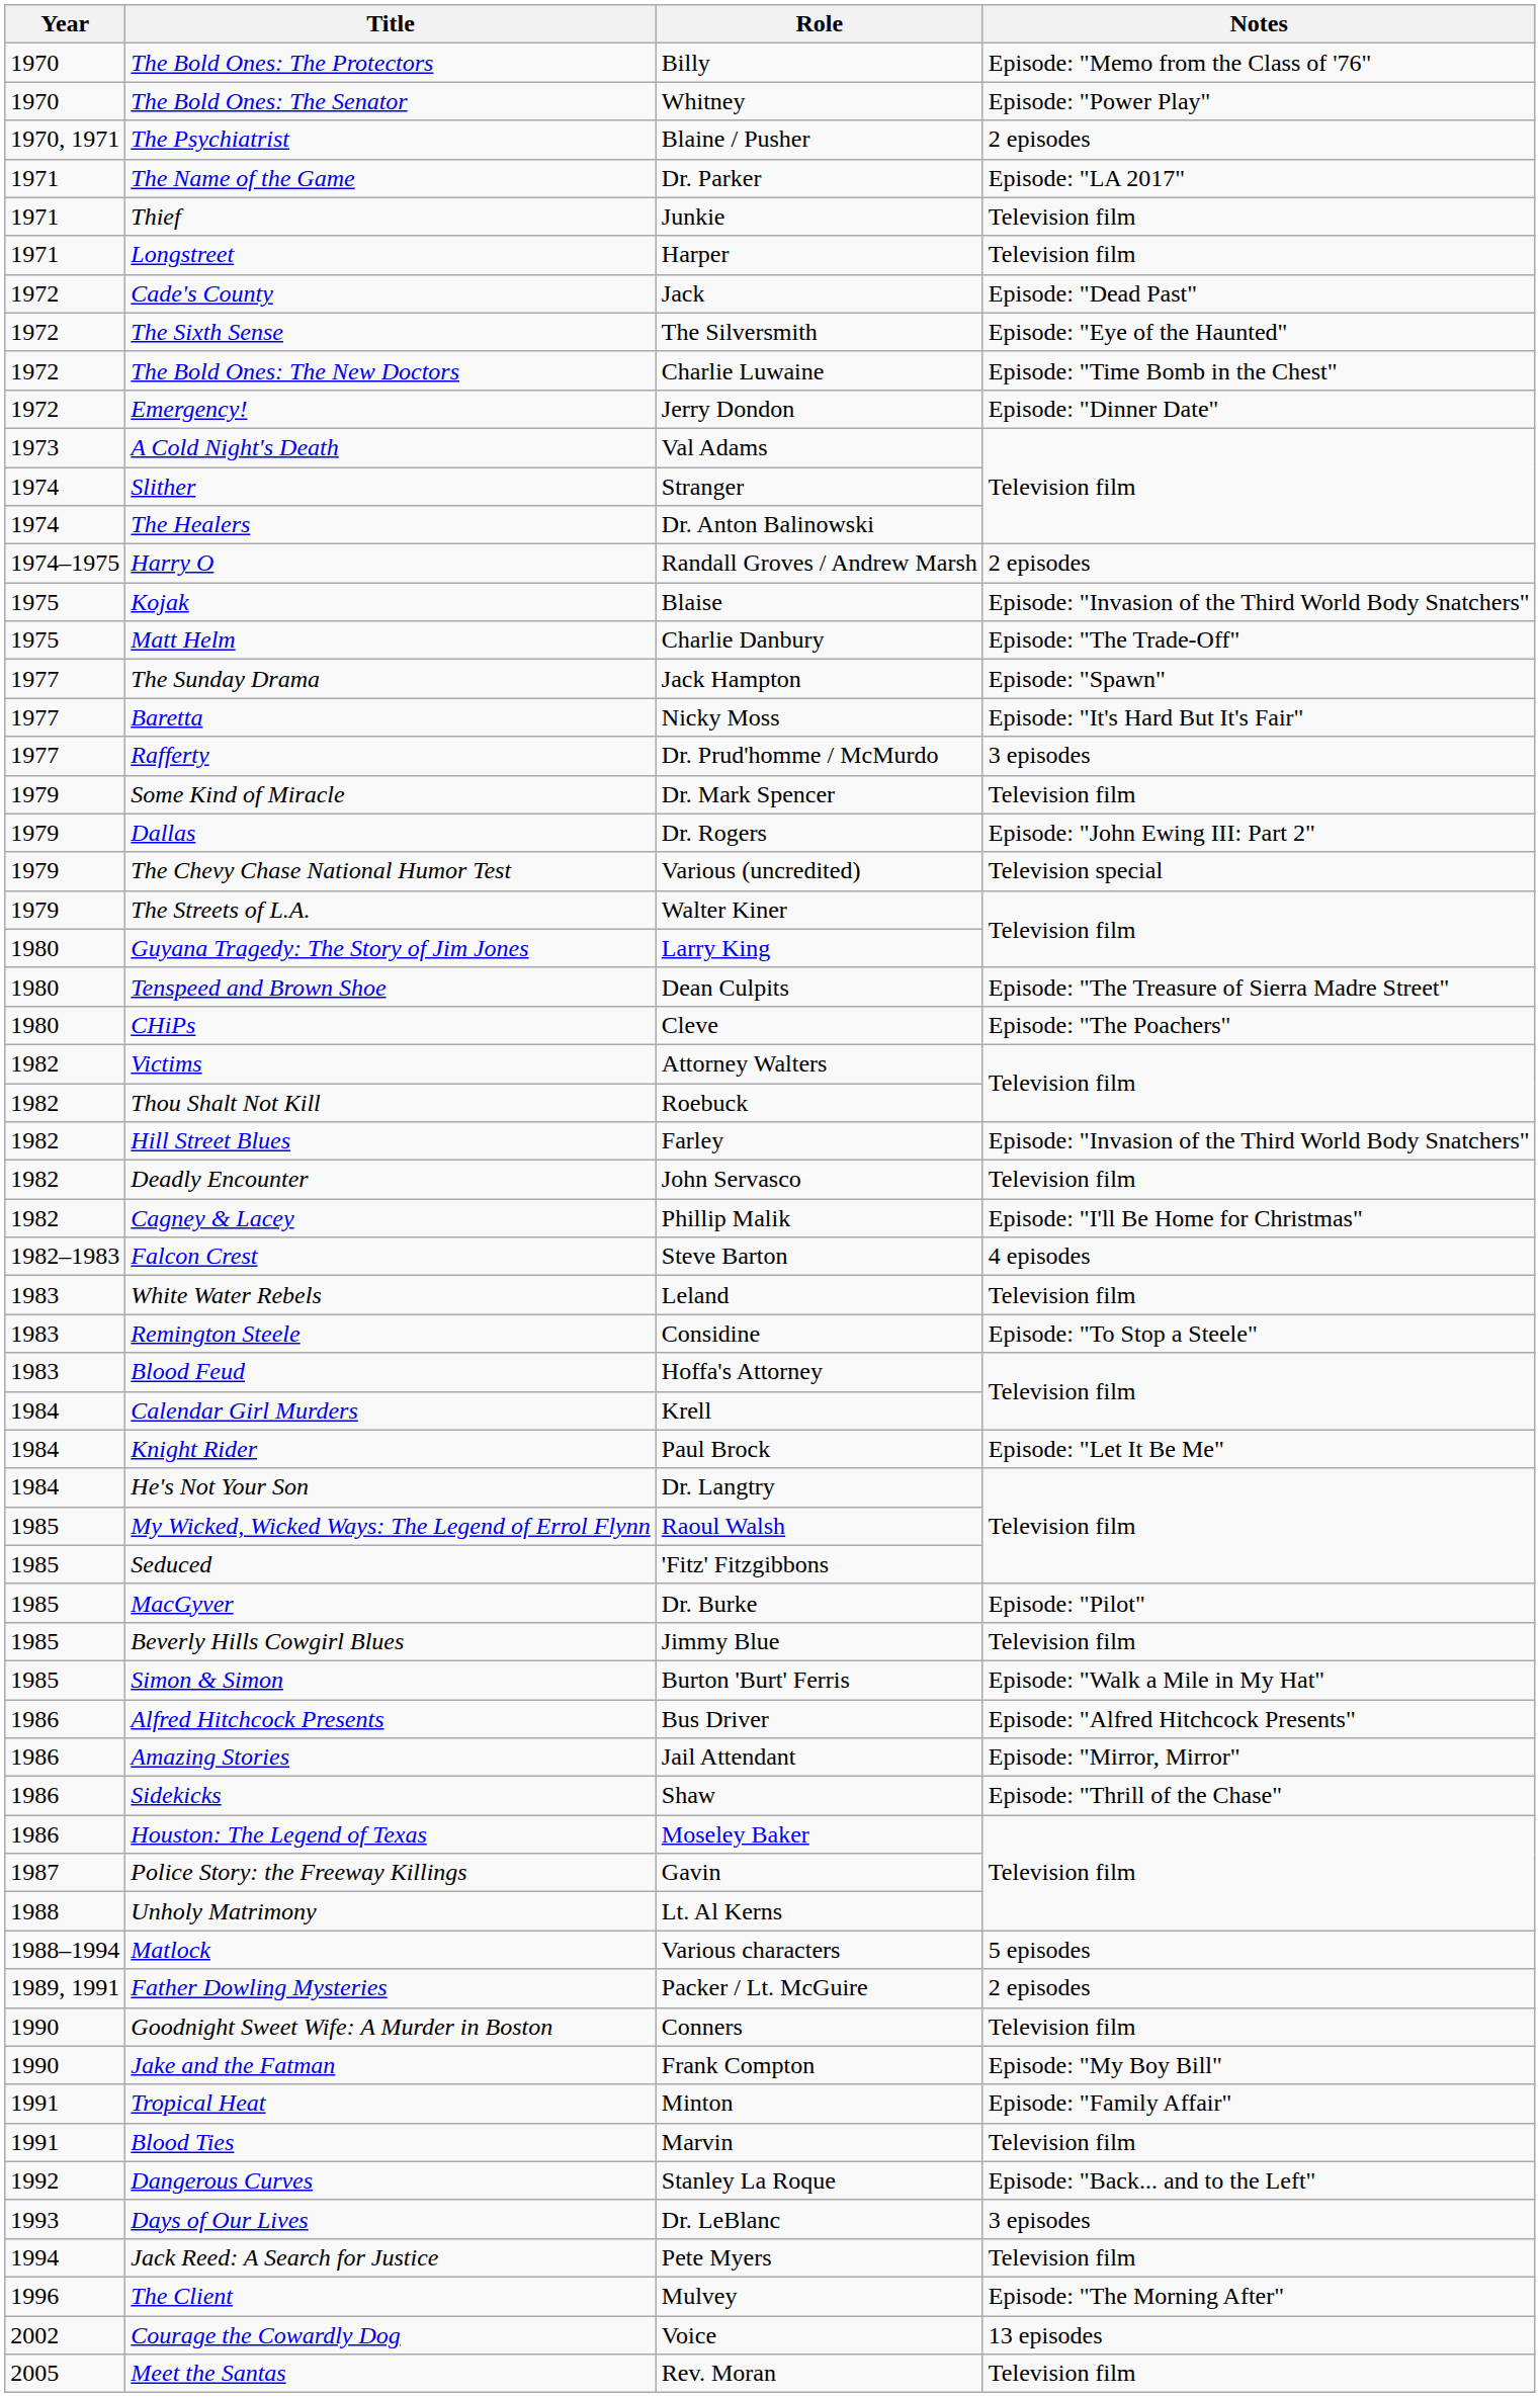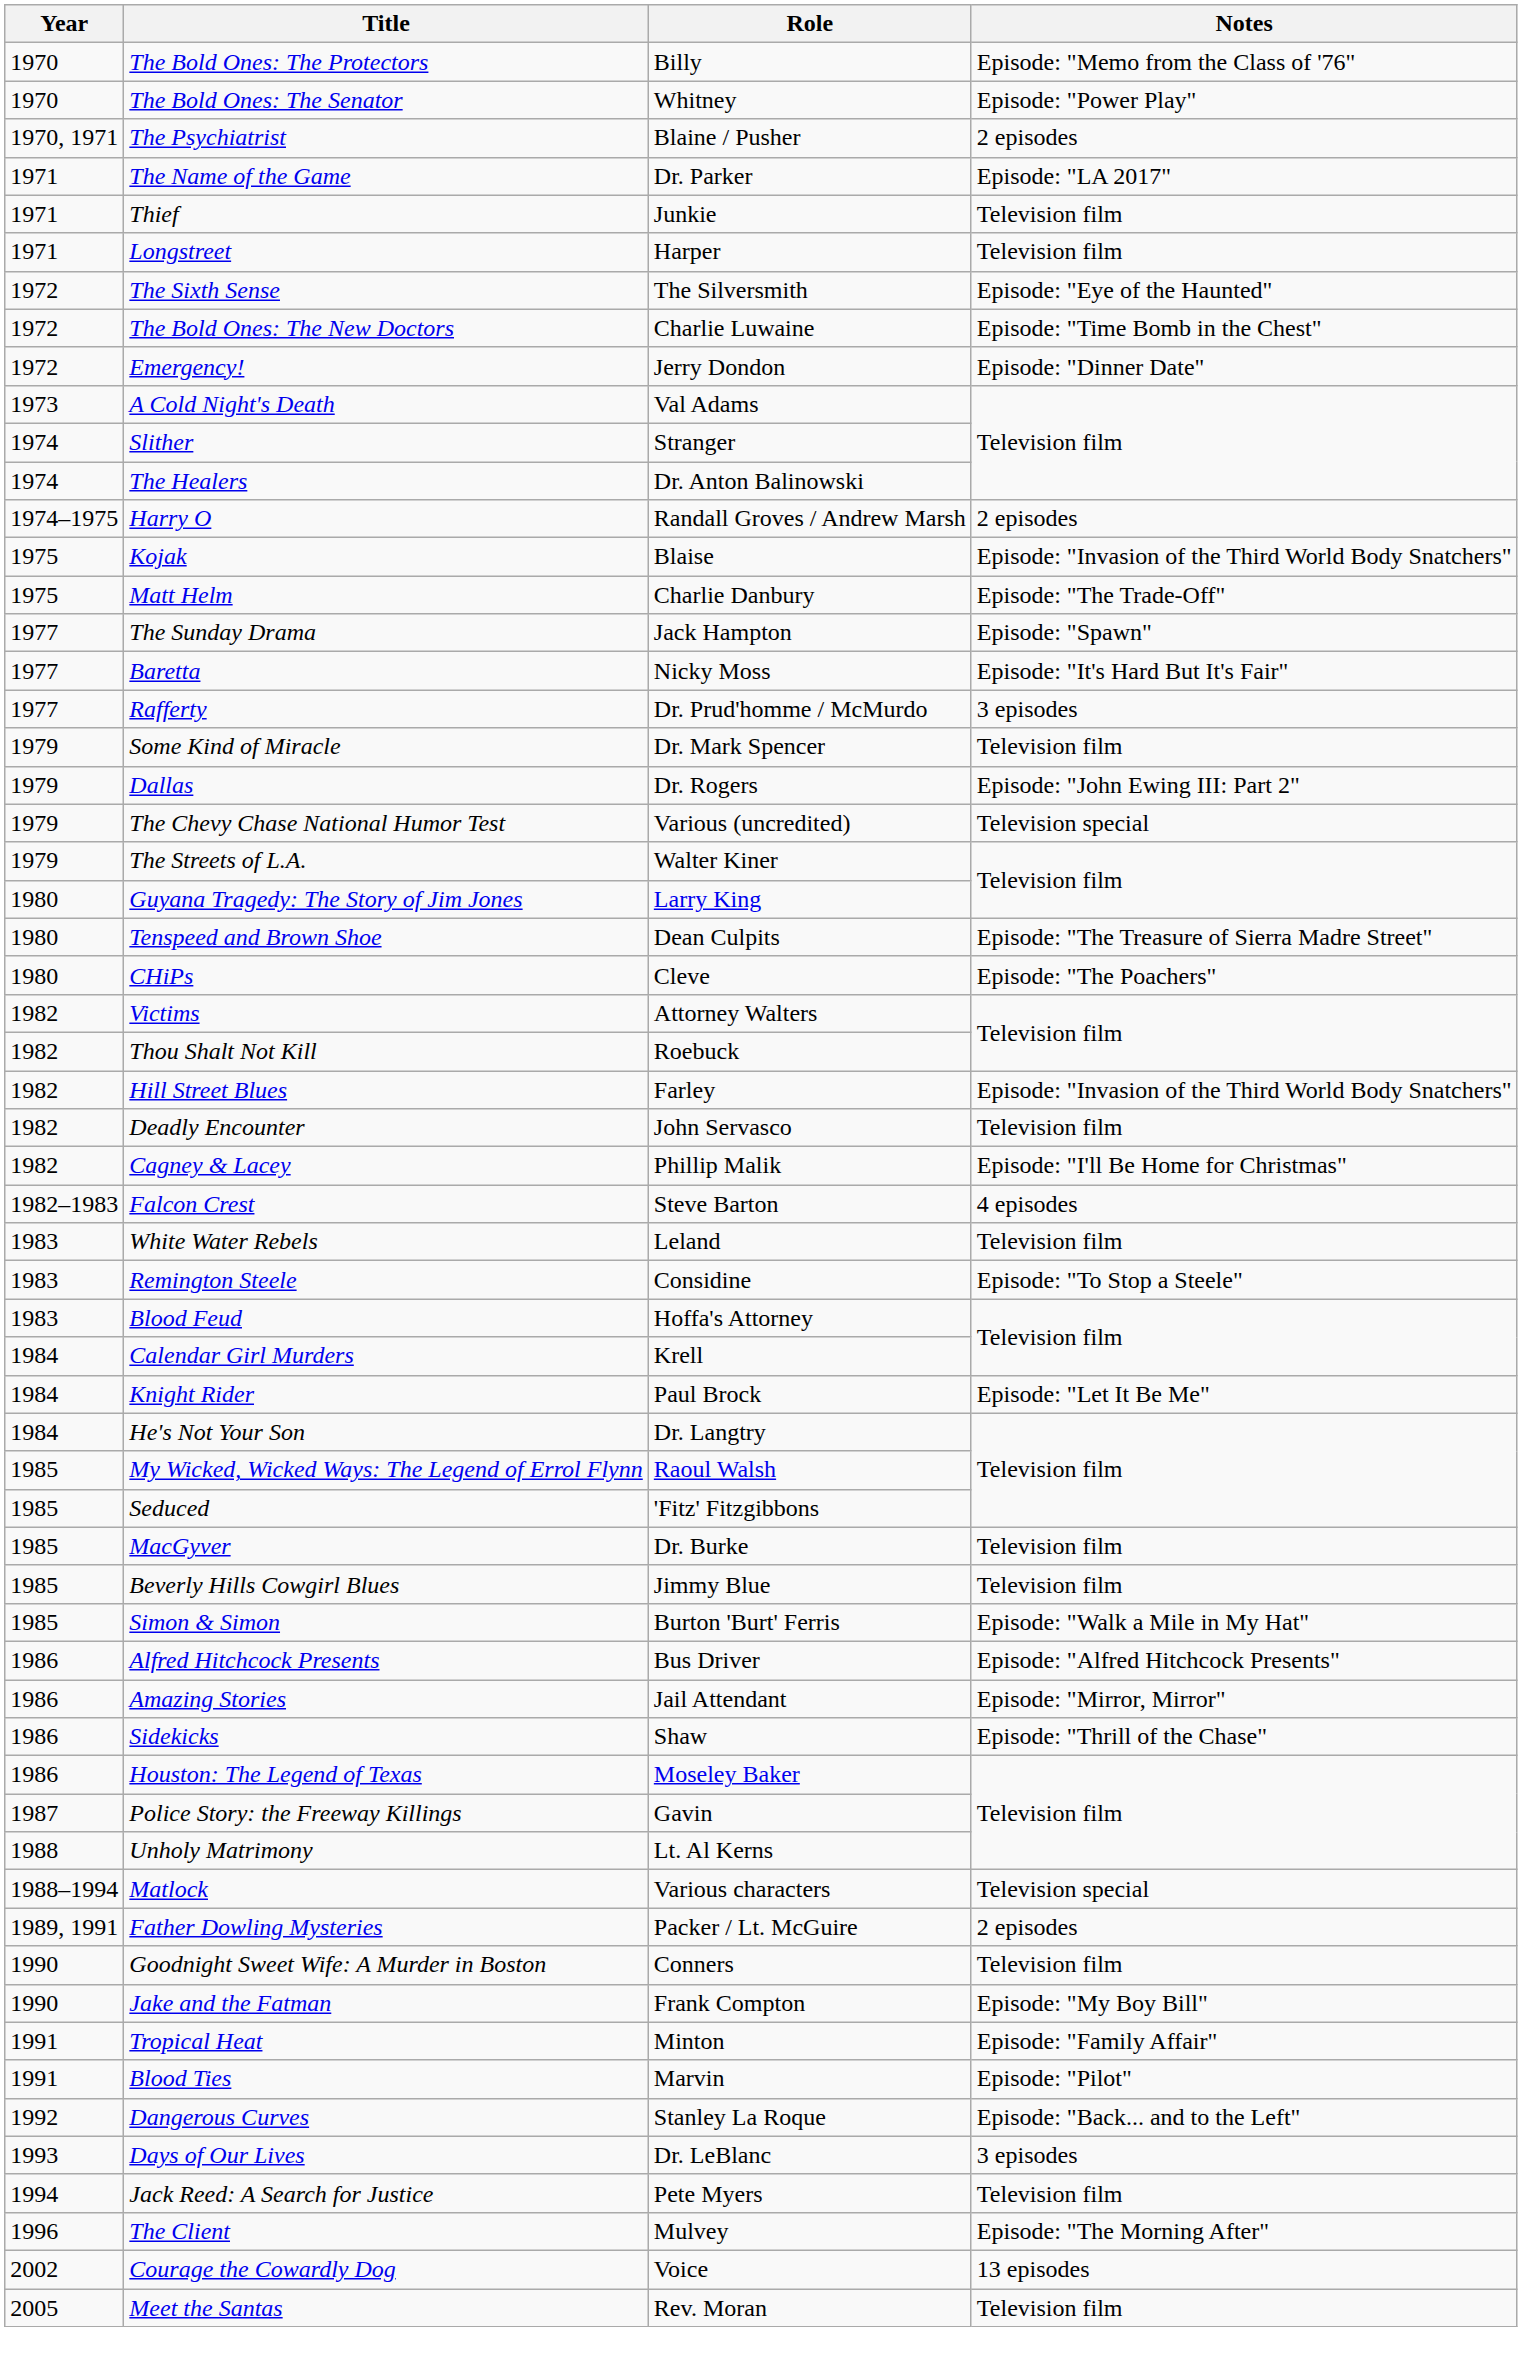- row: 1972 | Cade's County | Jack | Episode: "Dead Past"
MacGyver | Notes: Episode: "Pilot" -> Television film
Matlock | Notes: 5 episodes -> Television special
Blood Ties | Notes: Television film -> Episode: "Pilot"
